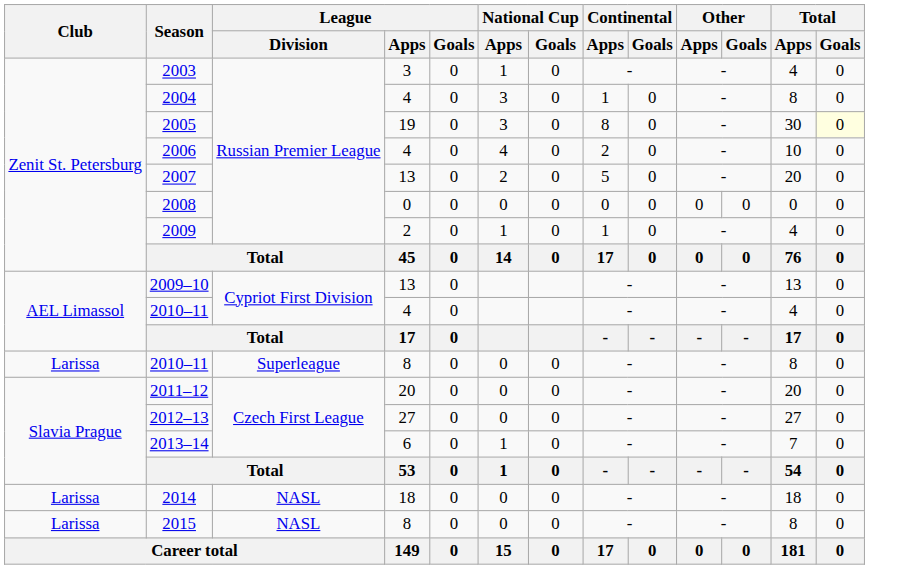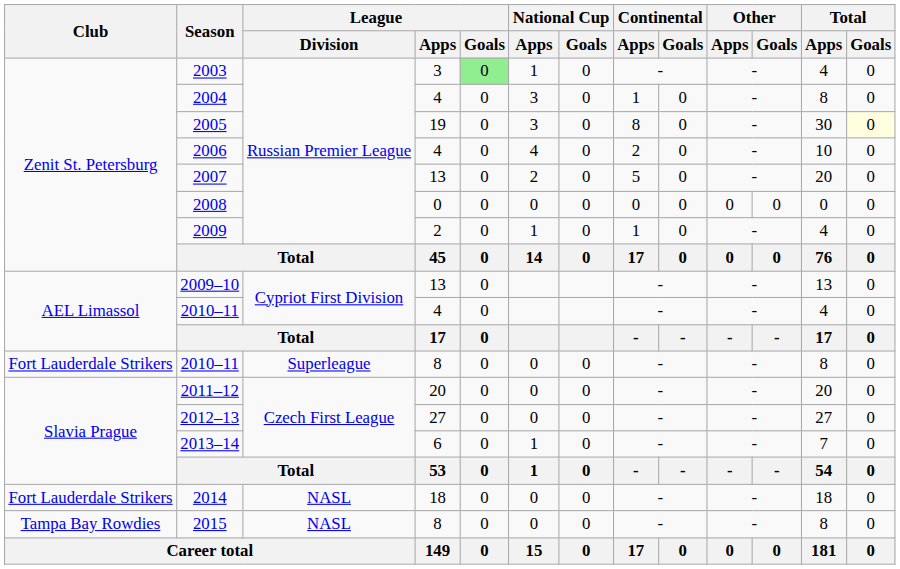2003 | League / Goals: no background -> lightgreen background
2010–11 / 8 | Club: Larissa -> Fort Lauderdale Strikers
2014 | Club: Larissa -> Fort Lauderdale Strikers
2015 | Club: Larissa -> Tampa Bay Rowdies
